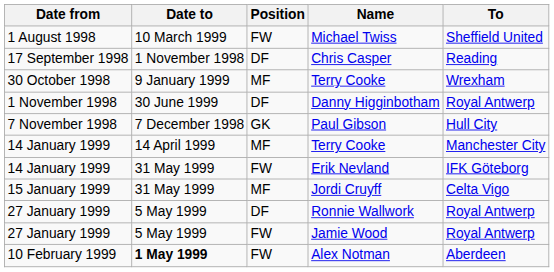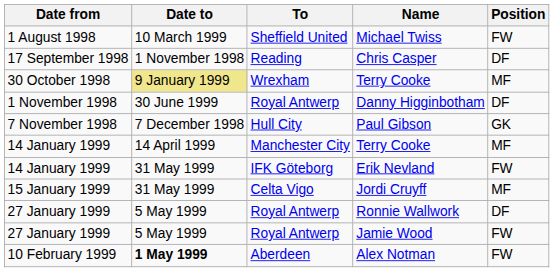columns swapped: Position <-> To
30 October 1998 / Terry Cooke | Date to: no background -> khaki background
